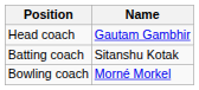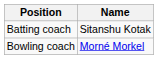- row: Head coach | Gautam Gambhir
